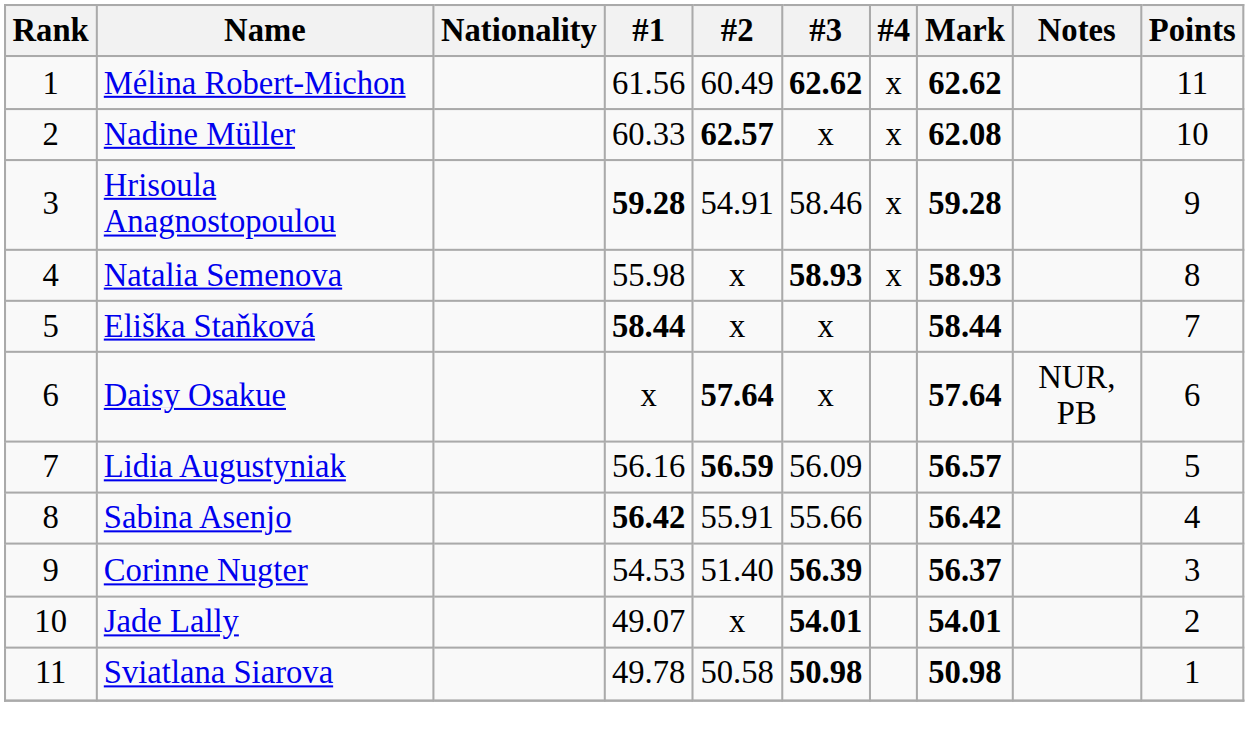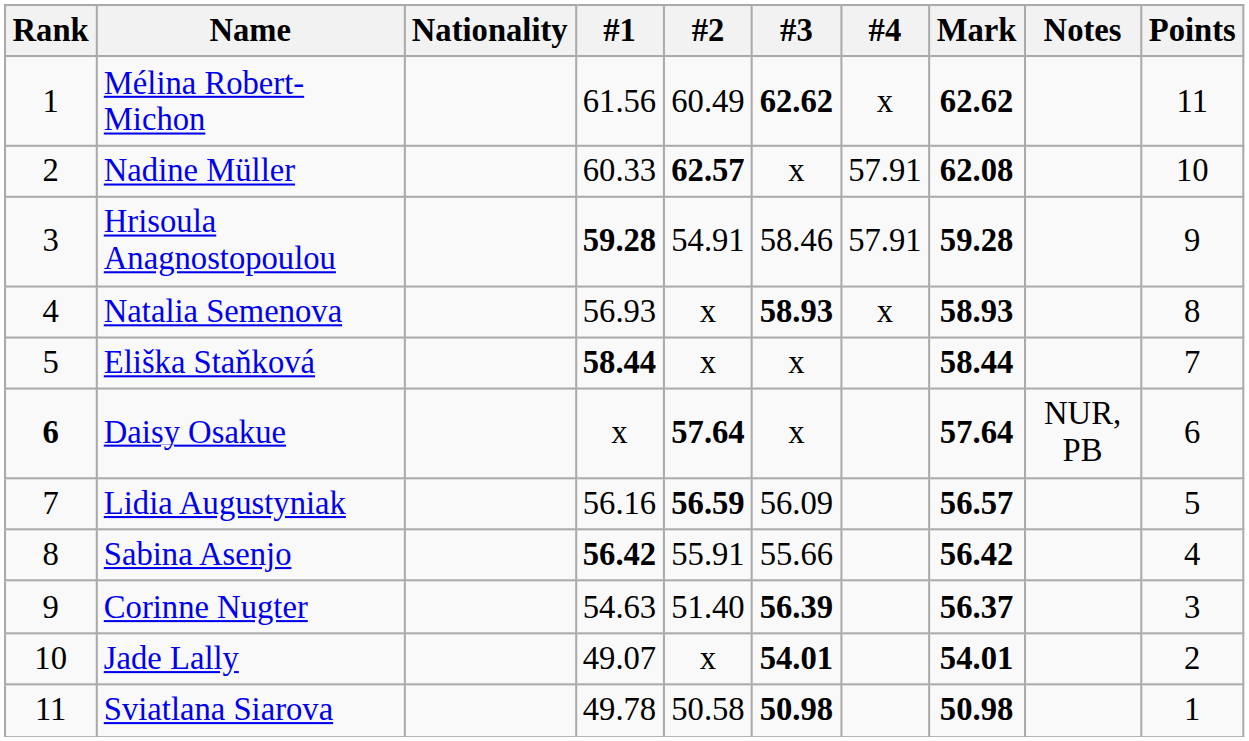Nadine Müller | #4: x -> 57.91
Hrisoula Anagnostopoulou | #4: x -> 57.91
Natalia Semenova | #1: 55.98 -> 56.93
Daisy Osakue | Rank: normal -> bold
Corinne Nugter | #1: 54.53 -> 54.63
